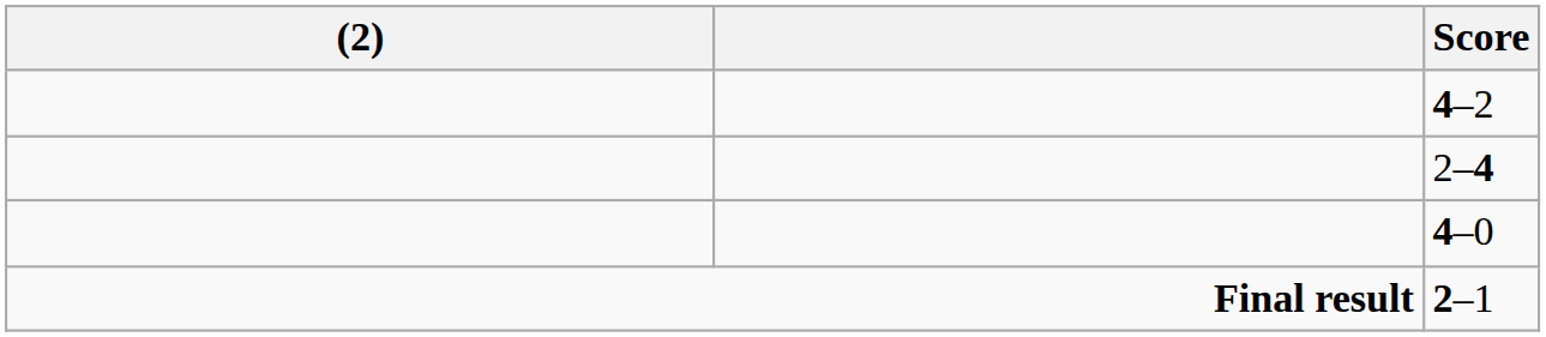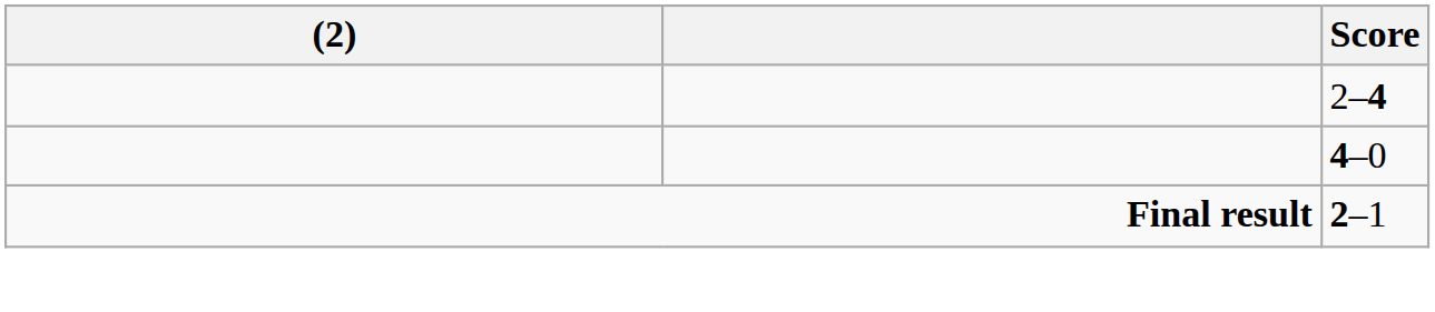- row: 4–2
